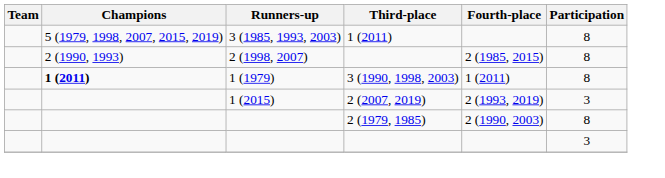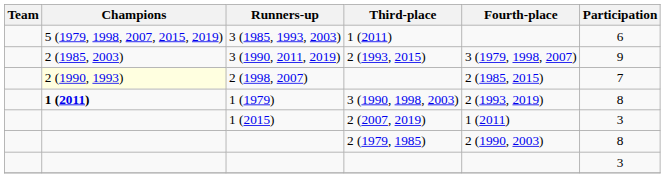3 (1985, 1993, 2003) | Participation: 8 -> 6
+ row: 2 (1985, 2003) | 3 (1990, 2011, 2019) | 2 (1993, 2015) | 3 (1979, 1998, 2007) | 9
2 (1998, 2007) | Champions: no background -> lightyellow background
2 (1998, 2007) | Participation: 8 -> 7
1 (1979) | Fourth-place: 1 (2011) -> 2 (1993, 2019)
1 (2015) | Fourth-place: 2 (1993, 2019) -> 1 (2011)
